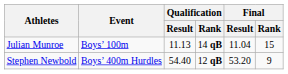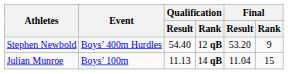rows swapped: Julian Munroe <-> Stephen Newbold
